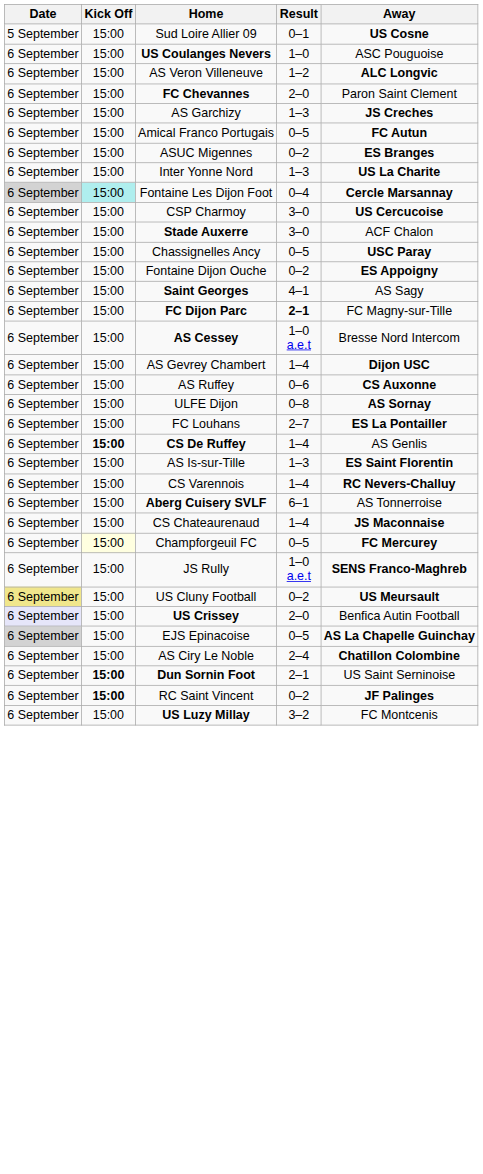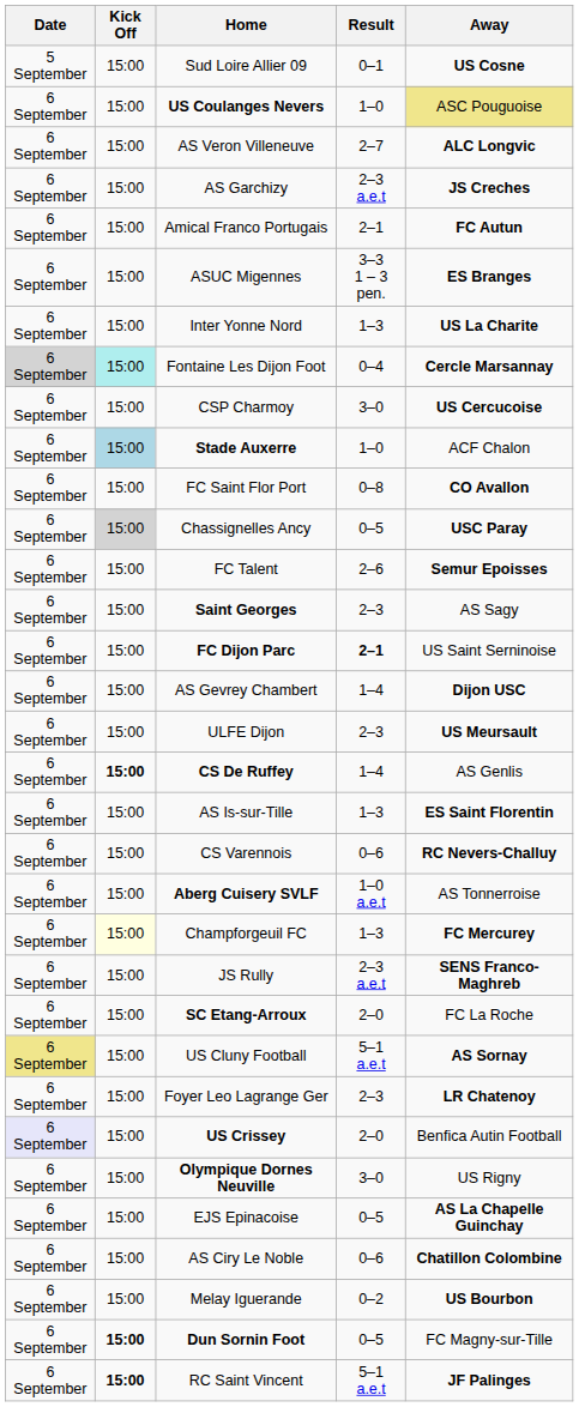US Coulanges Nevers | Away: no background -> khaki background
AS Veron Villeneuve | Result: 1–2 -> 2–7
- row: 6 September | 15:00 | FC Chevannes | 2–0 | Paron Saint Clement
AS Garchizy | Result: 1–3 -> 2–3 a.e.t
Amical Franco Portugais | Result: 0–5 -> 2–1
ASUC Migennes | Result: 0–2 -> 3–3 1 – 3 pen.
Stade Auxerre | Kick Off: no background -> lightblue background
Stade Auxerre | Result: 3–0 -> 1–0
+ row: 6 September | 15:00 | FC Saint Flor Port | 0–8 | CO Avallon
Chassignelles Ancy | Kick Off: no background -> lightgrey background
+ row: 6 September | 15:00 | FC Talent | 2–6 | Semur Epoisses
- row: 6 September | 15:00 | Fontaine Dijon Ouche | 0–2 | ES Appoigny
Saint Georges | Result: 4–1 -> 2–3
FC Dijon Parc | Away: FC Magny-sur-Tille -> US Saint Serninoise
- row: 6 September | 15:00 | AS Cessey | 1–0 a.e.t | Bresse Nord Intercom
- row: 6 September | 15:00 | AS Ruffey | 0–6 | CS Auxonne
ULFE Dijon | Result: 0–8 -> 2–3
ULFE Dijon | Away: AS Sornay -> US Meursault
- row: 6 September | 15:00 | FC Louhans | 2–7 | ES La Pontailler
CS Varennois | Result: 1–4 -> 0–6
Aberg Cuisery SVLF | Result: 6–1 -> 1–0 a.e.t
- row: 6 September | 15:00 | CS Chateaurenaud | 1–4 | JS Maconnaise
Champforgeuil FC | Result: 0–5 -> 1–3
JS Rully | Result: 1–0 a.e.t -> 2–3 a.e.t
+ row: 6 September | 15:00 | SC Etang-Arroux | 2–0 | FC La Roche
US Cluny Football | Result: 0–2 -> 5–1 a.e.t
US Cluny Football | Away: US Meursault -> AS Sornay
+ row: 6 September | 15:00 | Foyer Leo Lagrange Ger | 2–3 | LR Chatenoy
+ row: 6 September | 15:00 | Olympique Dornes Neuville | 3–0 | US Rigny
EJS Epinacoise | Date: lightgrey background -> no background
AS Ciry Le Noble | Result: 2–4 -> 0–6
+ row: 6 September | 15:00 | Melay Iguerande | 0–2 | US Bourbon
Dun Sornin Foot | Result: 2–1 -> 0–5
Dun Sornin Foot | Away: US Saint Serninoise -> FC Magny-sur-Tille
RC Saint Vincent | Result: 0–2 -> 5–1 a.e.t
- row: 6 September | 15:00 | US Luzy Millay | 3–2 | FC Montcenis
